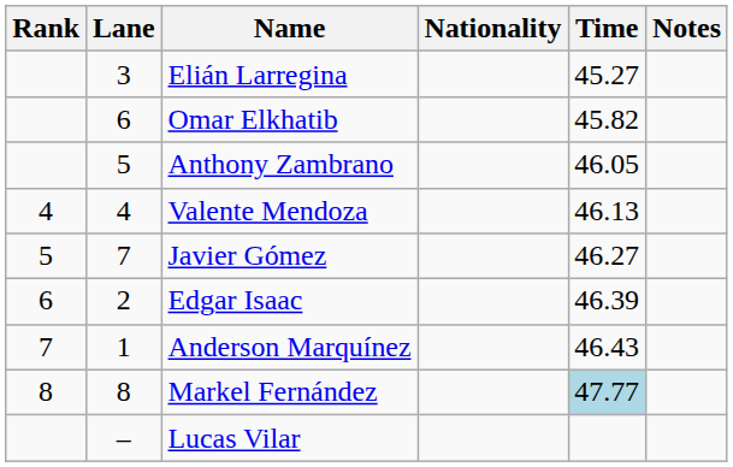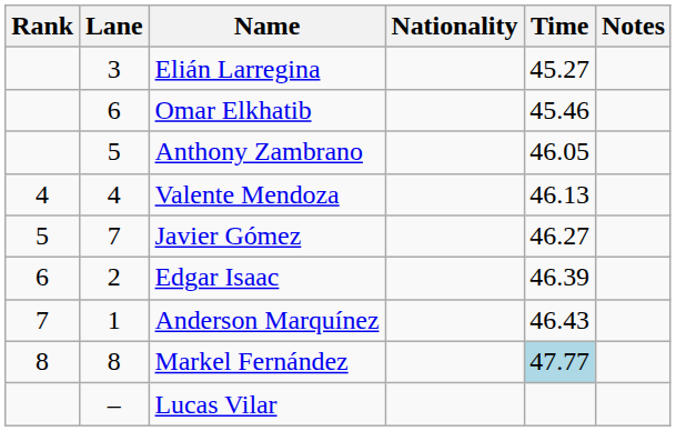Omar Elkhatib | Time: 45.82 -> 45.46
